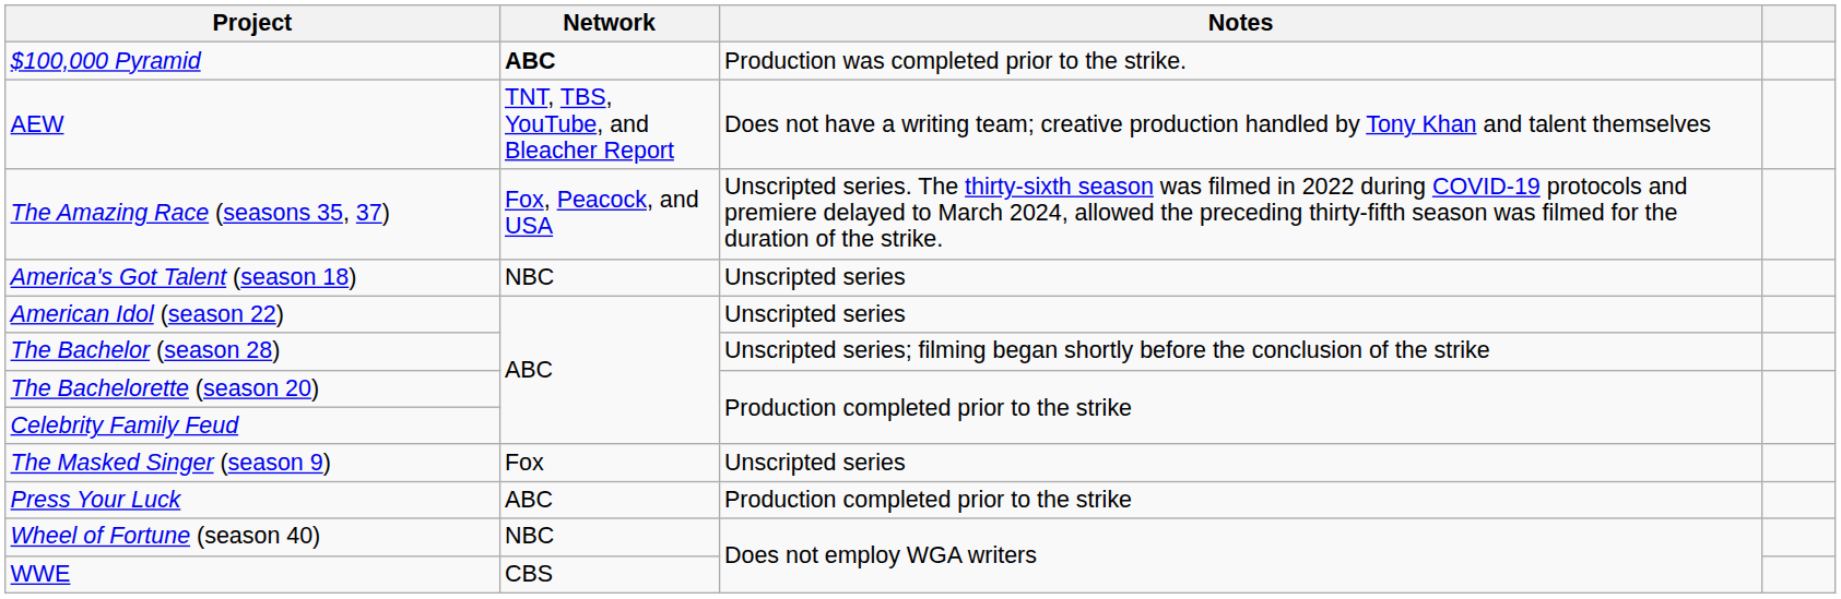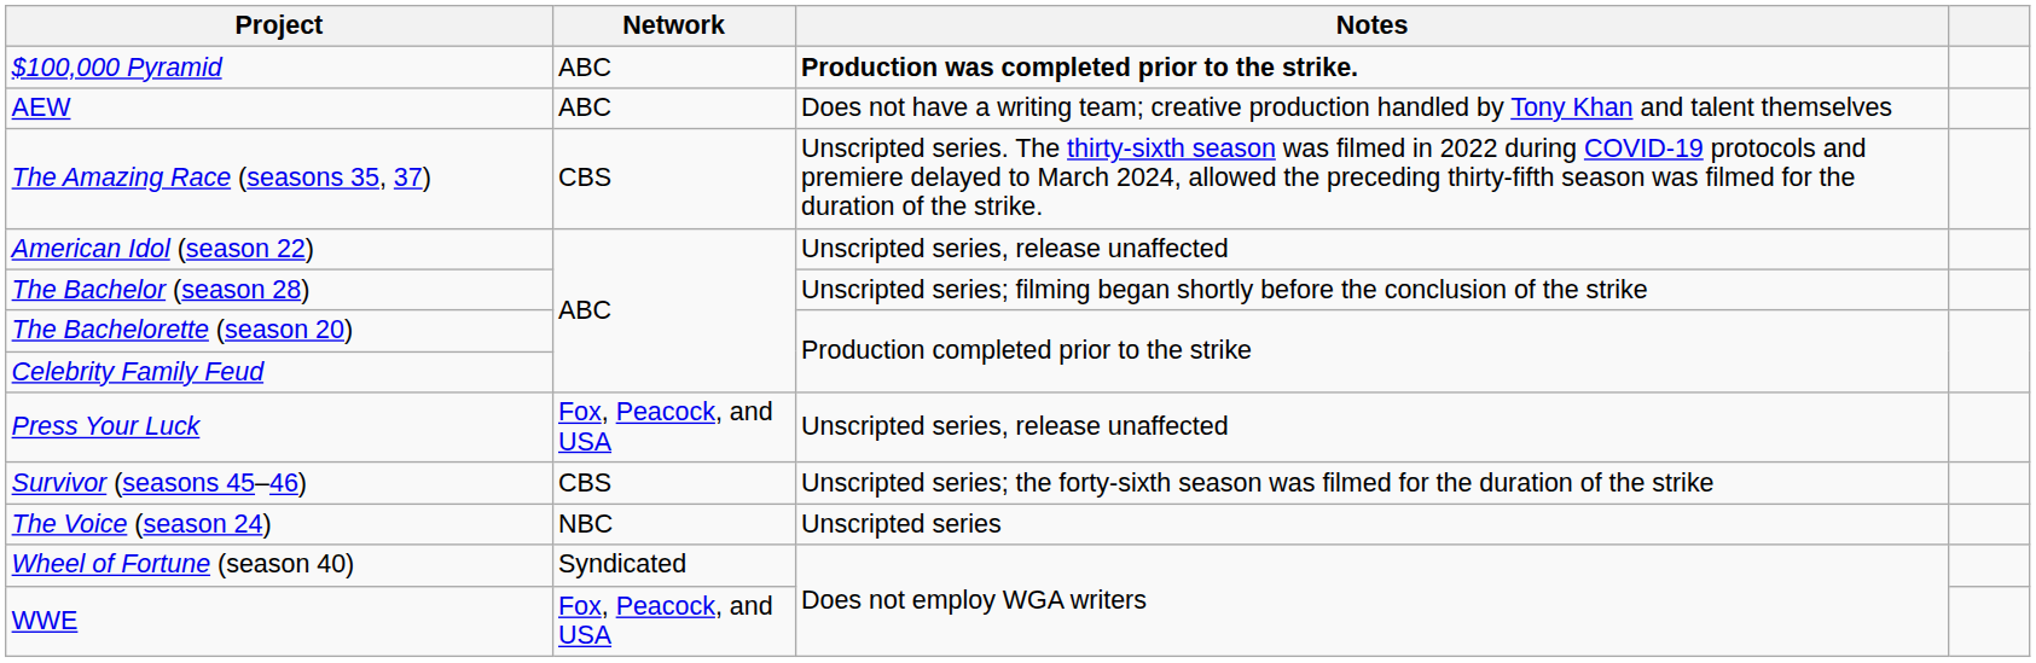$100,000 Pyramid | Network: bold -> normal
$100,000 Pyramid | Notes: normal -> bold
AEW | Network: TNT, TBS, YouTube, and Bleacher Report -> ABC
The Amazing Race (seasons 35, 37) | Network: Fox, Peacock, and USA -> CBS
- row: America's Got Talent (season 18) | NBC | Unscripted series
American Idol (season 22) | Notes: Unscripted series -> Unscripted series, release unaffected
- row: The Masked Singer (season 9) | Fox | Unscripted series
Press Your Luck | Network: ABC -> Fox, Peacock, and USA
Press Your Luck | Notes: Production completed prior to the strike -> Unscripted series, release unaffected
+ row: Survivor (seasons 45–46) | CBS | Unscripted series; the forty-sixth season was filmed for the duration of the strike
+ row: The Voice (season 24) | NBC | Unscripted series
Wheel of Fortune (season 40) | Network: NBC -> Syndicated
WWE | Network: CBS -> Fox, Peacock, and USA
